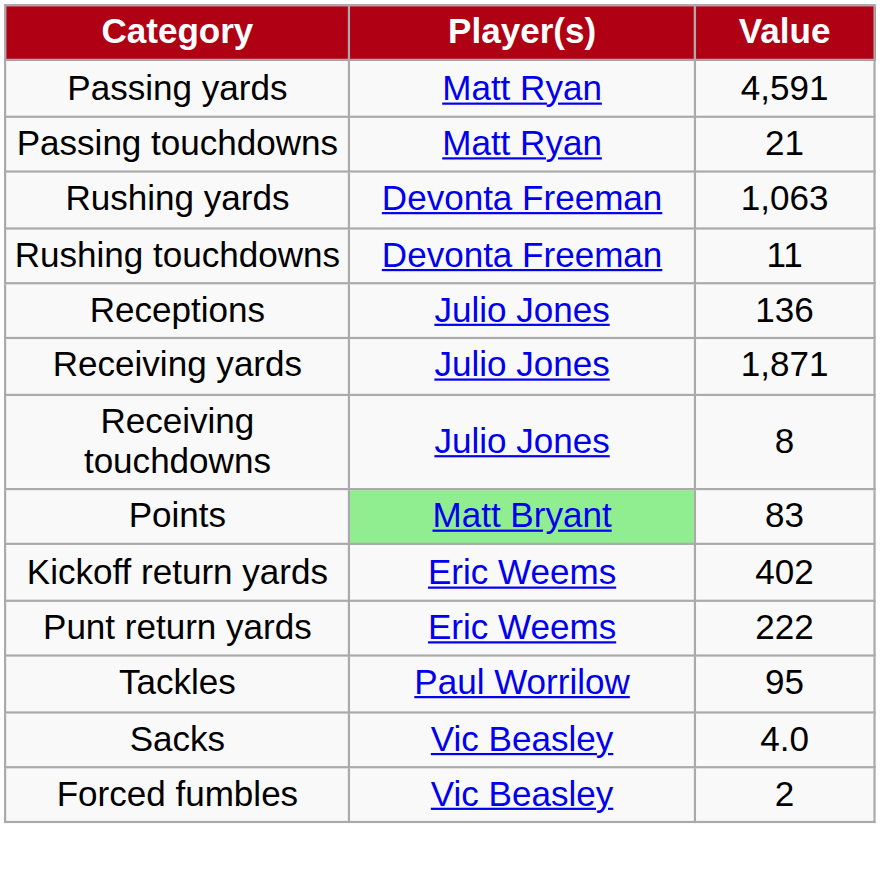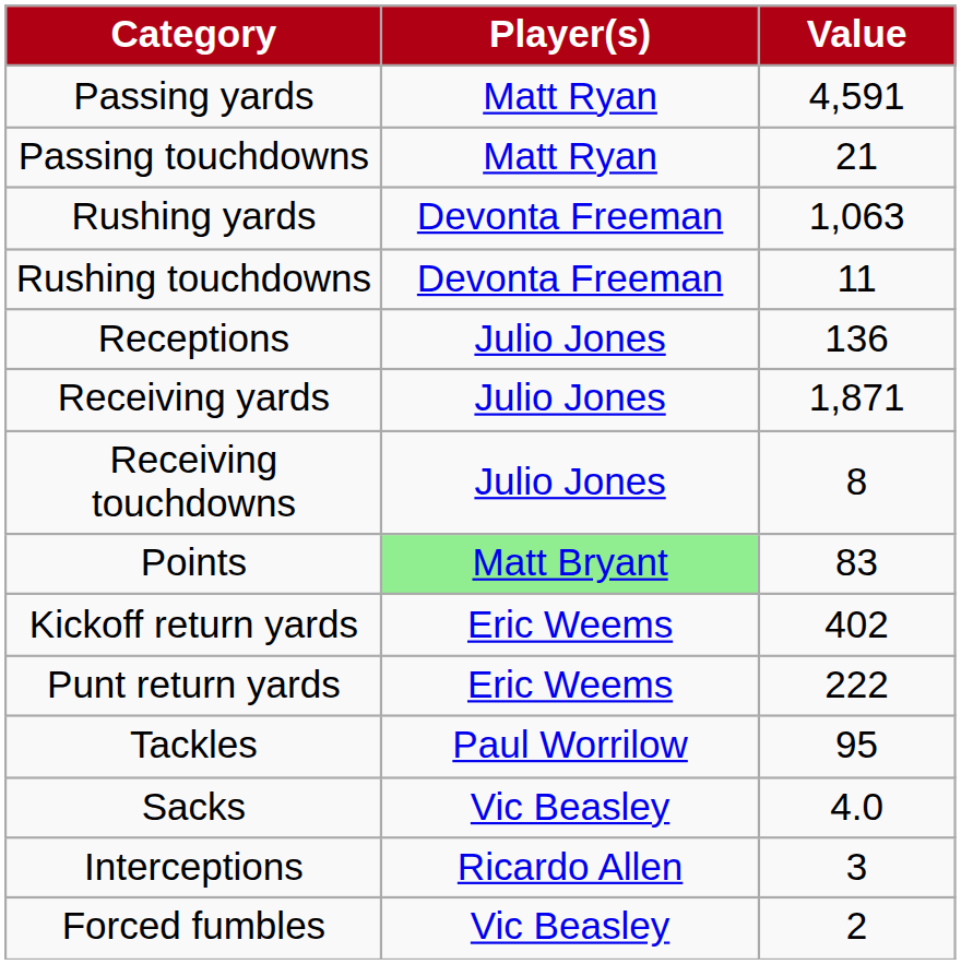+ row: Interceptions | Ricardo Allen | 3
